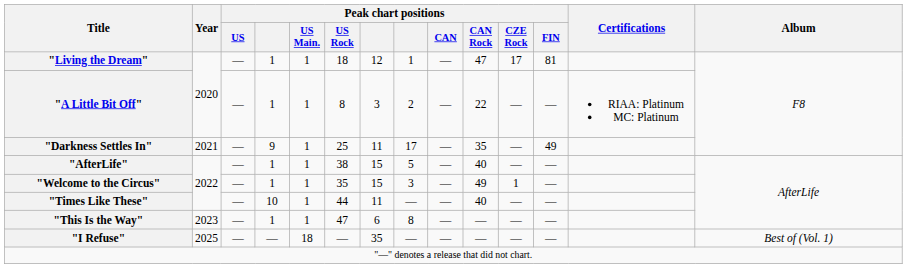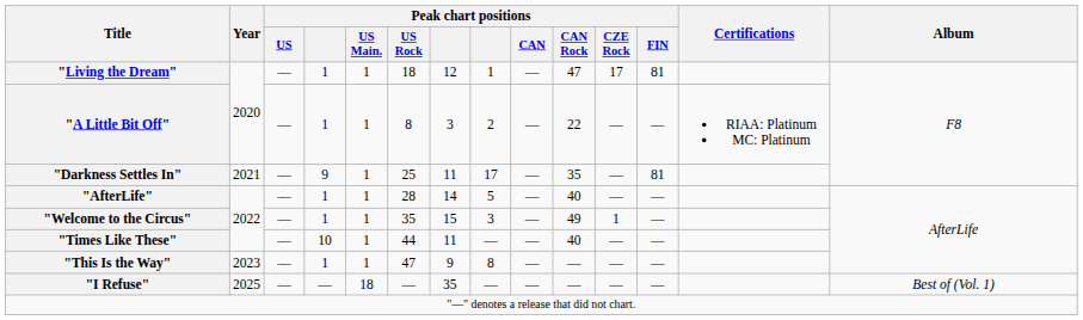"Darkness Settles In" | Peak chart positions / FIN: 49 -> 81
"AfterLife" | Peak chart positions / US Rock: 38 -> 28
"AfterLife" | column 7: 15 -> 14
"This Is the Way" | column 7: 6 -> 9
